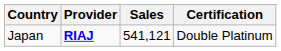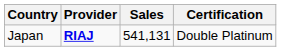Japan | Sales: 541,121 -> 541,131
